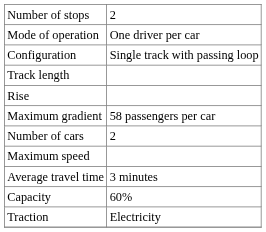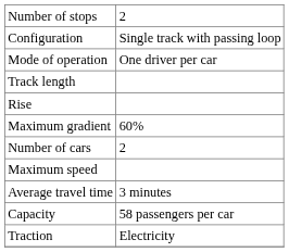rows swapped: Configuration <-> Mode of operation
Maximum gradient | column 2: 58 passengers per car -> 60%
Capacity | column 2: 60% -> 58 passengers per car
